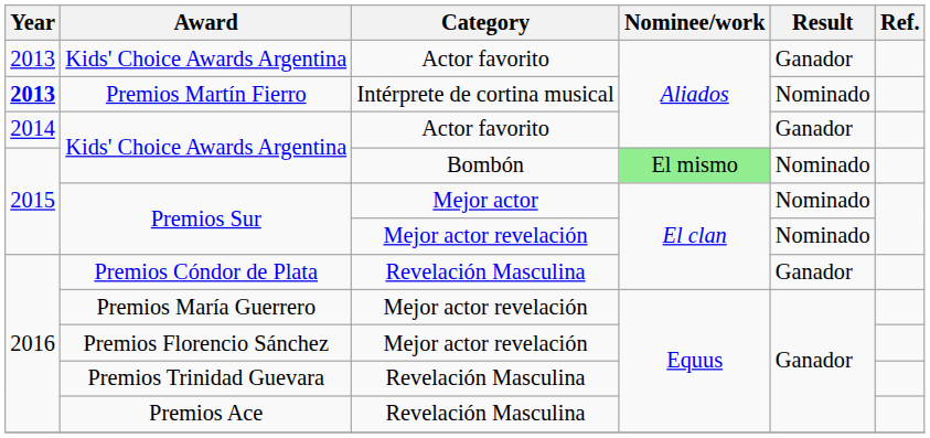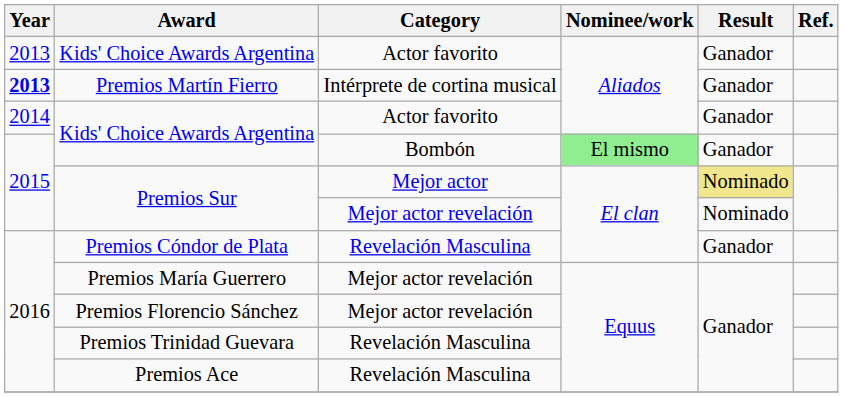Premios Martín Fierro | Result: Nominado -> Ganador
Kids' Choice Awards Argentina / Bombón | Result: Nominado -> Ganador
Premios Sur / Mejor actor | Result: no background -> khaki background
